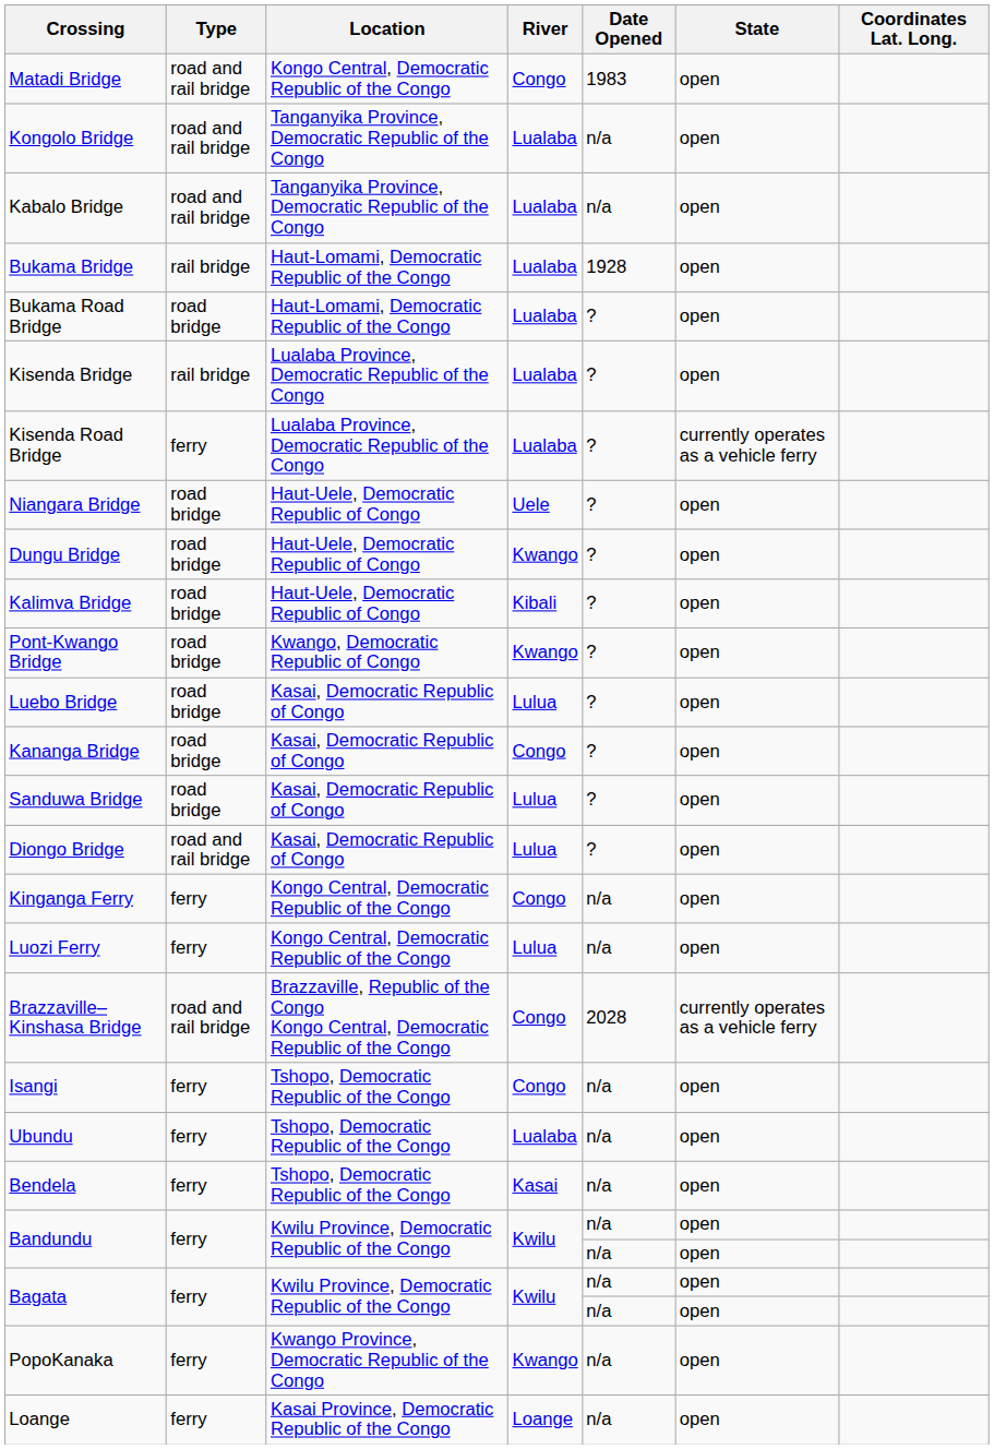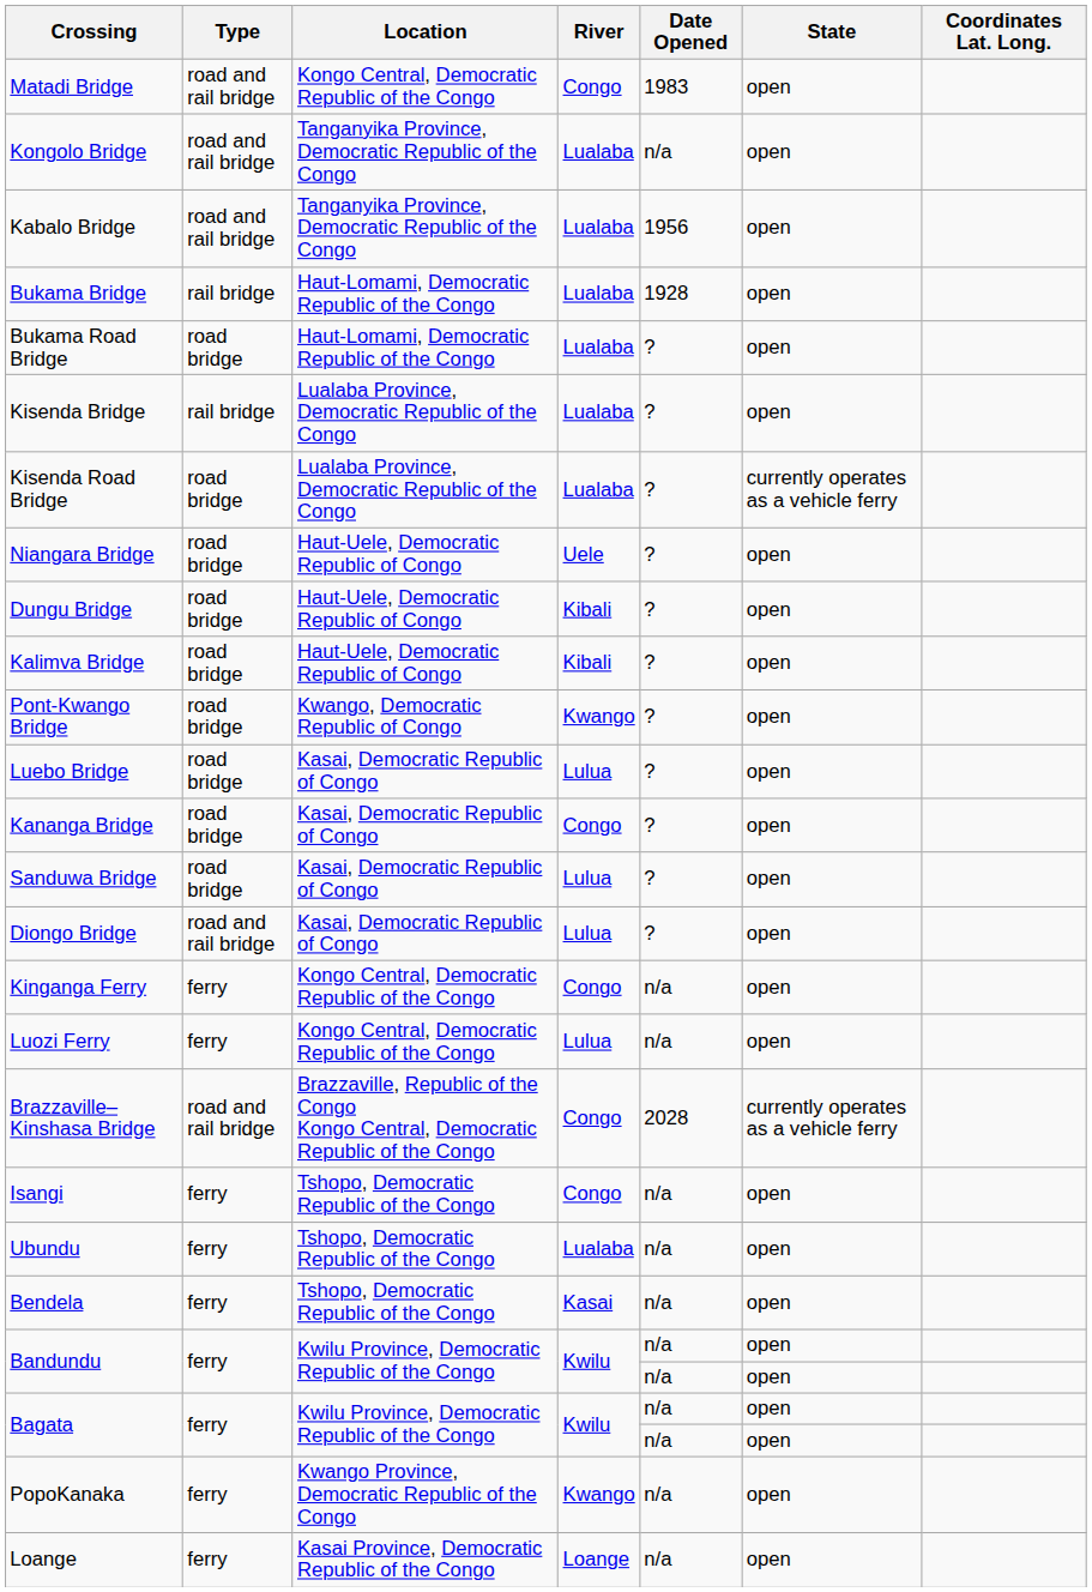Kabalo Bridge | Date Opened: n/a -> 1956
Kisenda Road Bridge | Type: ferry -> road bridge
Dungu Bridge | River: Kwango -> Kibali
